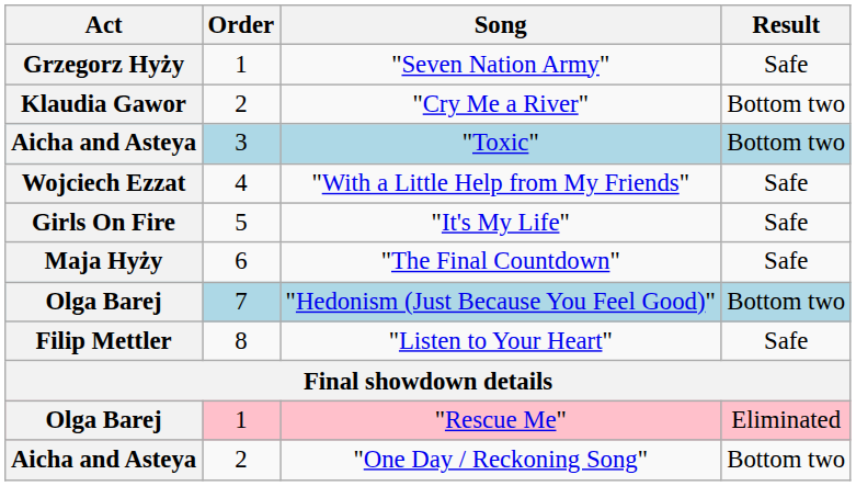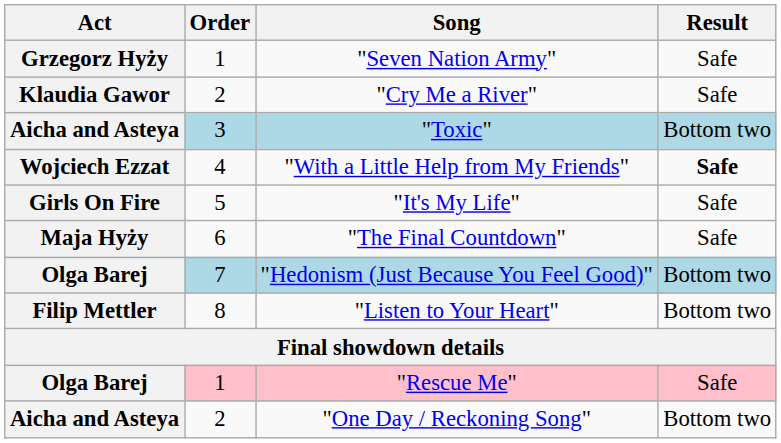"Cry Me a River" | Result: Bottom two -> Safe
"With a Little Help from My Friends" | Result: normal -> bold
"Listen to Your Heart" | Result: Safe -> Bottom two
"Rescue Me" | Result: Eliminated -> Safe
